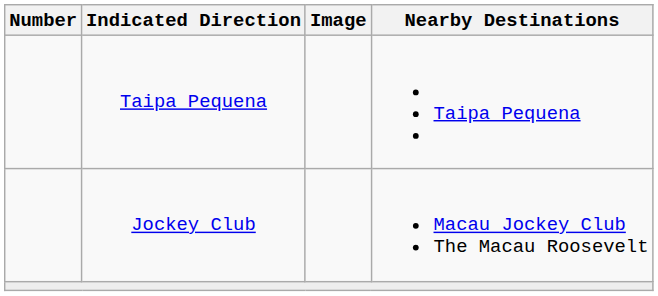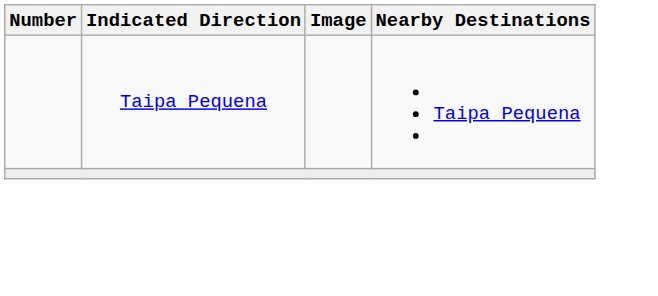- row: Jockey Club | Macau Jockey Club The Macau Roosevelt
